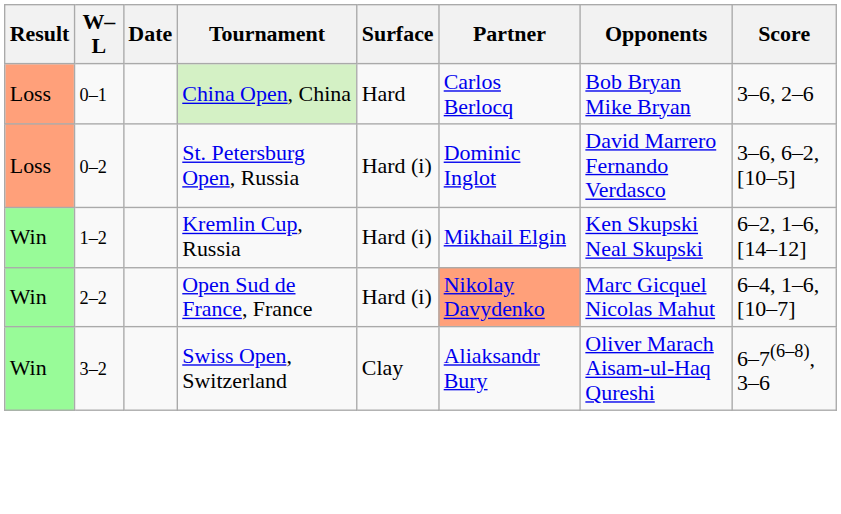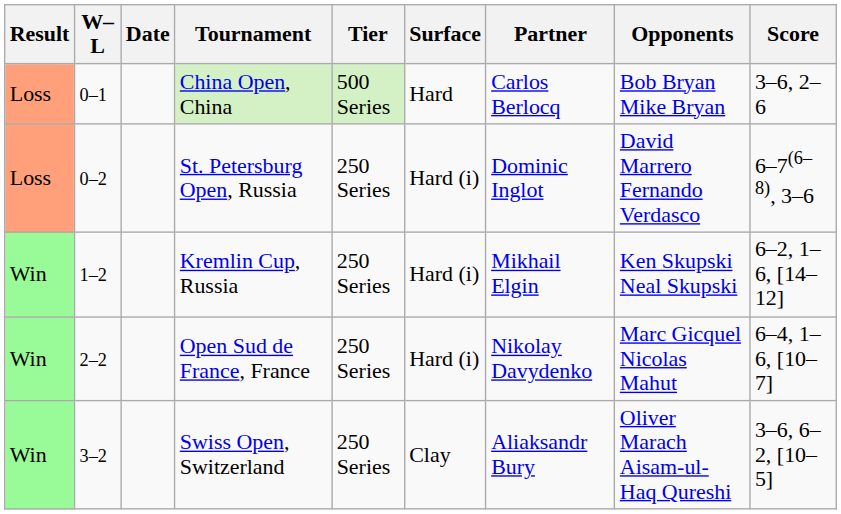+ column: Tier | 500 Series | 250 Series | 250 Series | 250 Series | 250 Series
St. Petersburg Open, Russia | Score: 3–6, 6–2, [10–5] -> 6–7(6–8), 3–6
Open Sud de France, France | Partner: lightsalmon background -> no background
Swiss Open, Switzerland | Score: 6–7(6–8), 3–6 -> 3–6, 6–2, [10–5]
